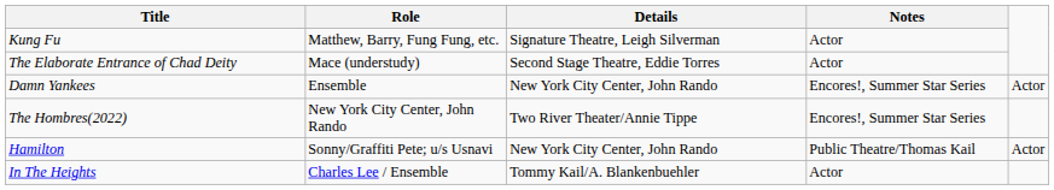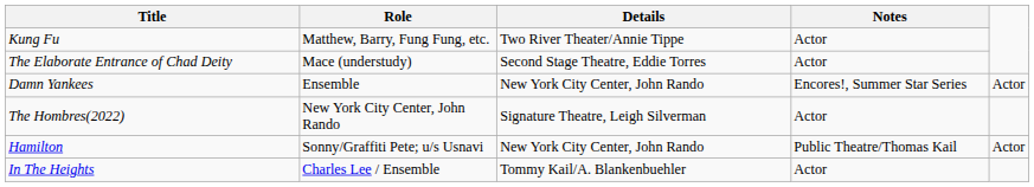Kung Fu | Details: Signature Theatre, Leigh Silverman -> Two River Theater/Annie Tippe
The Hombres(2022) | Details: Two River Theater/Annie Tippe -> Signature Theatre, Leigh Silverman
The Hombres(2022) | Notes: Encores!, Summer Star Series -> Actor
